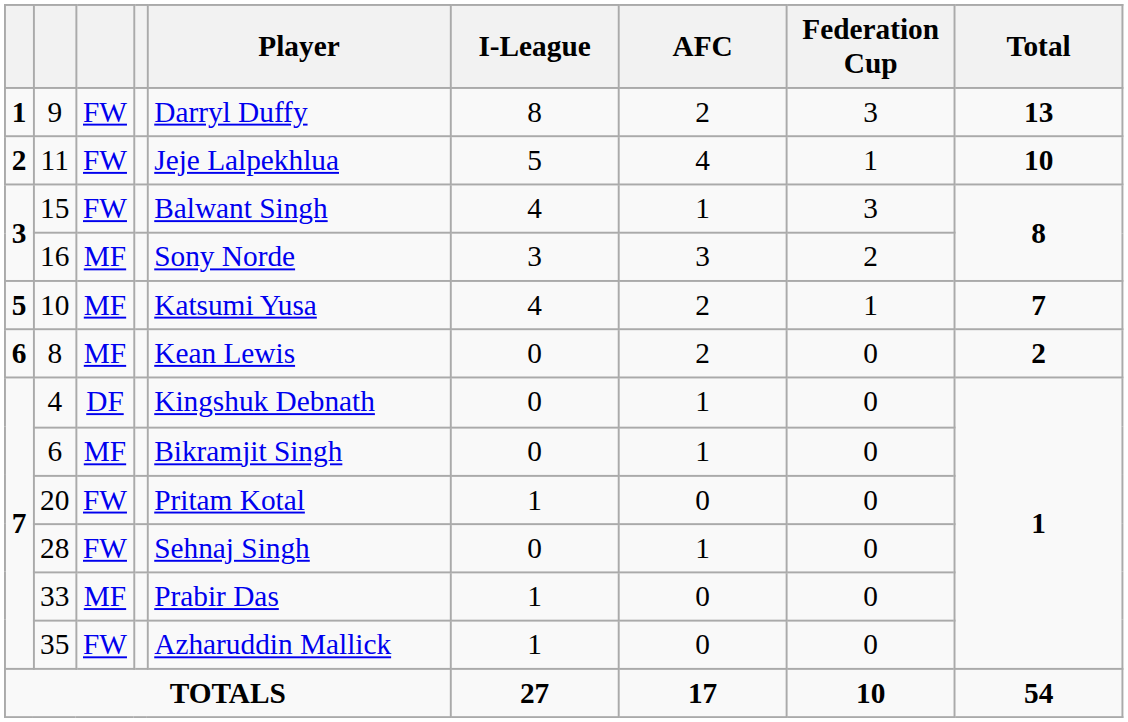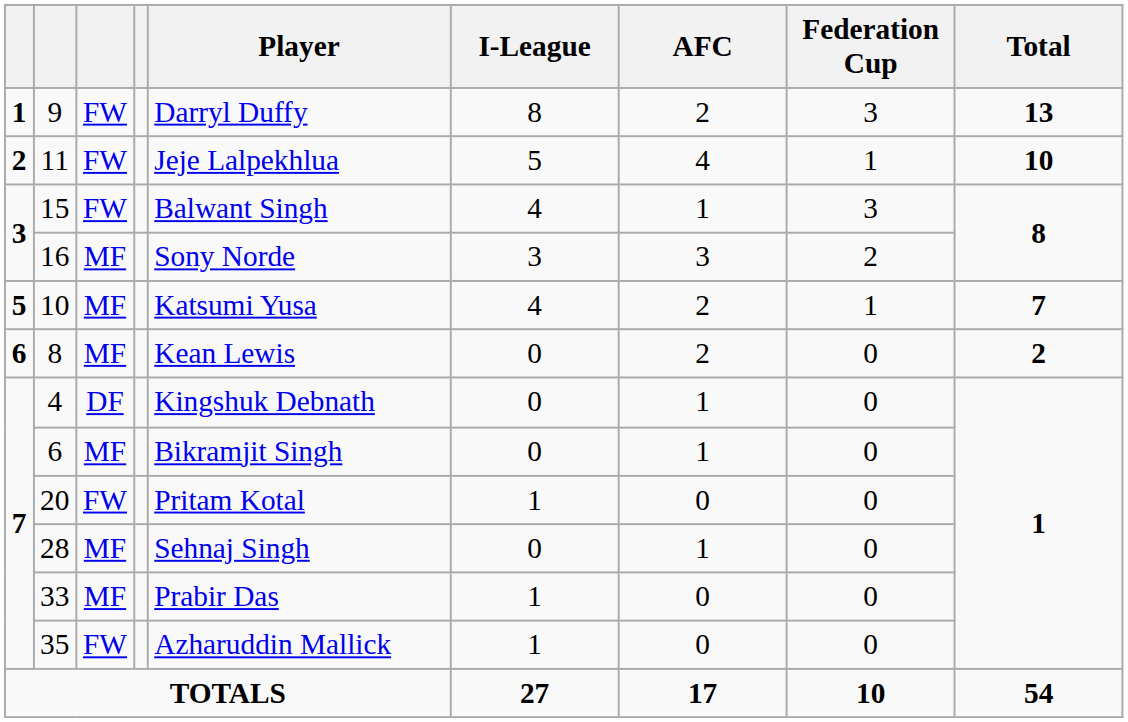28 | column 3: FW -> MF
